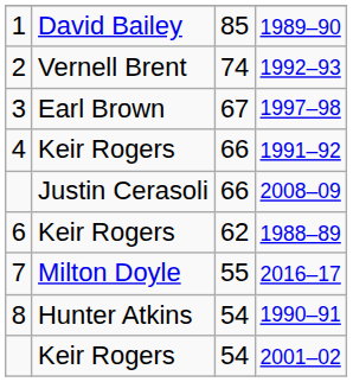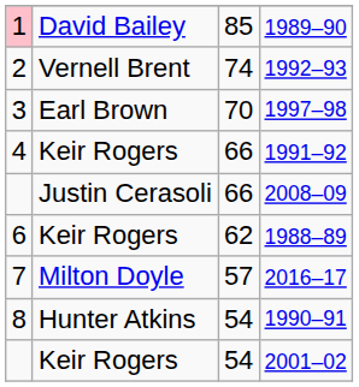1989–90 | column 1: no background -> pink background
1997–98 | column 3: 67 -> 70
2016–17 | column 3: 55 -> 57
